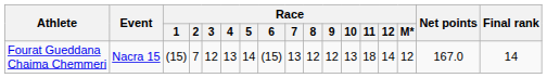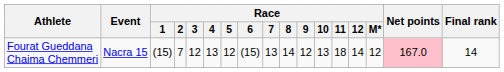Fourat Gueddana Chaima Chemmeri | Race / 5: 14 -> 12
Fourat Gueddana Chaima Chemmeri | Race / 8: 12 -> 14
Fourat Gueddana Chaima Chemmeri | Net points: no background -> pink background
